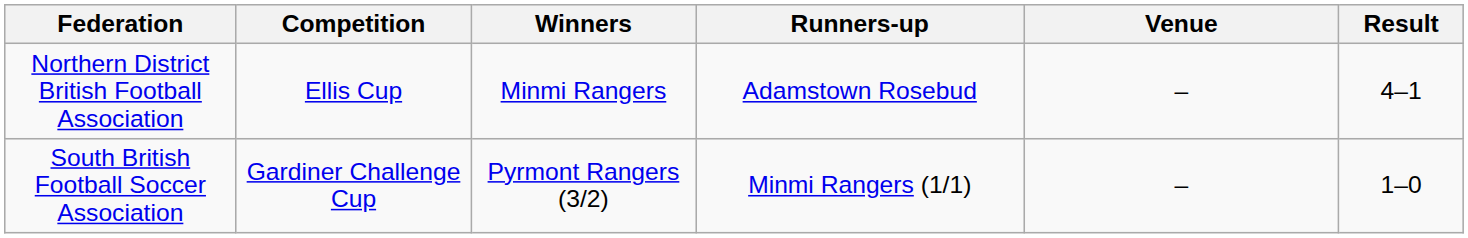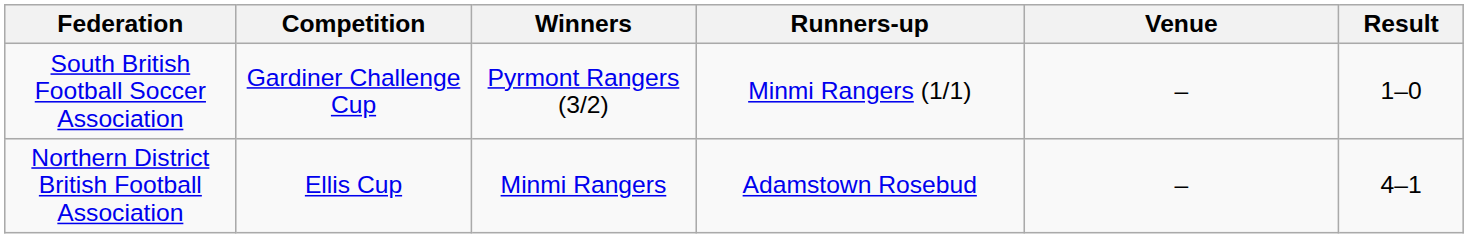rows swapped: Northern District British Football Association <-> South British Football Soccer Association
